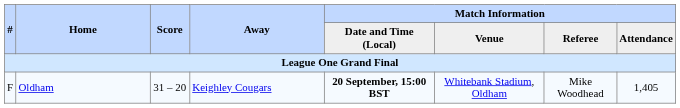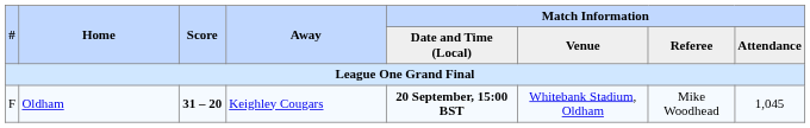F | Score: normal -> bold
F | Match Information / Attendance: 1,405 -> 1,045
